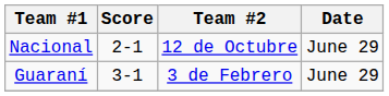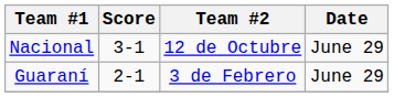Nacional | Score: 2-1 -> 3-1
Guaraní | Score: 3-1 -> 2-1
